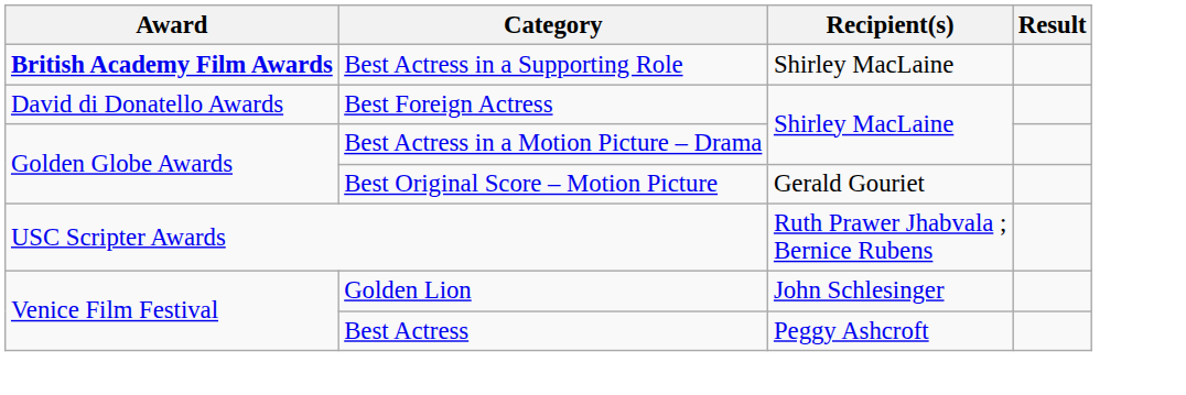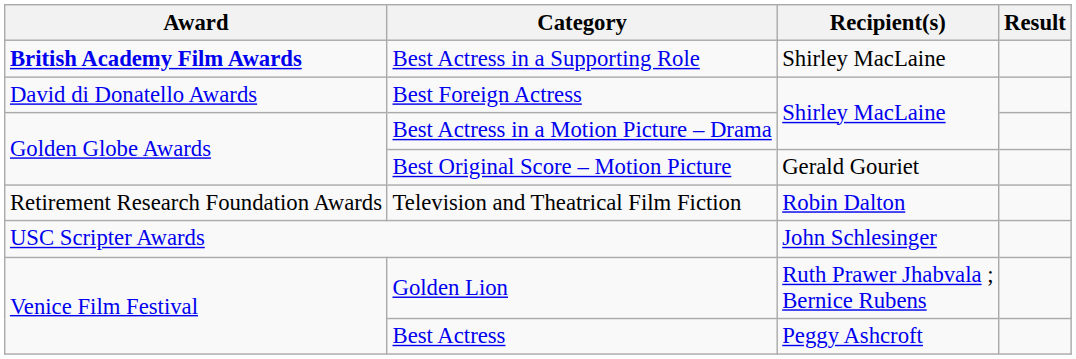+ row: Retirement Research Foundation Awards | Television and Theatrical Film Fiction | Robin Dalton
USC Scripter Awards | Recipient(s): Ruth Prawer Jhabvala ; Bernice Rubens -> John Schlesinger
Golden Lion | Recipient(s): John Schlesinger -> Ruth Prawer Jhabvala ; Bernice Rubens
